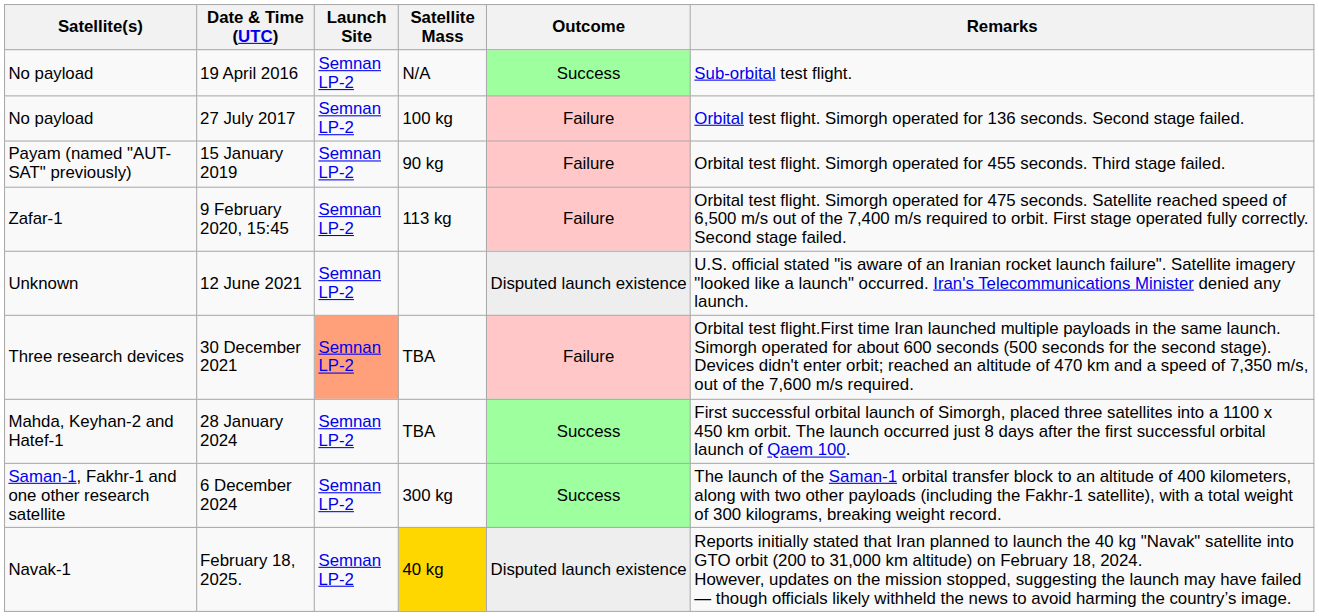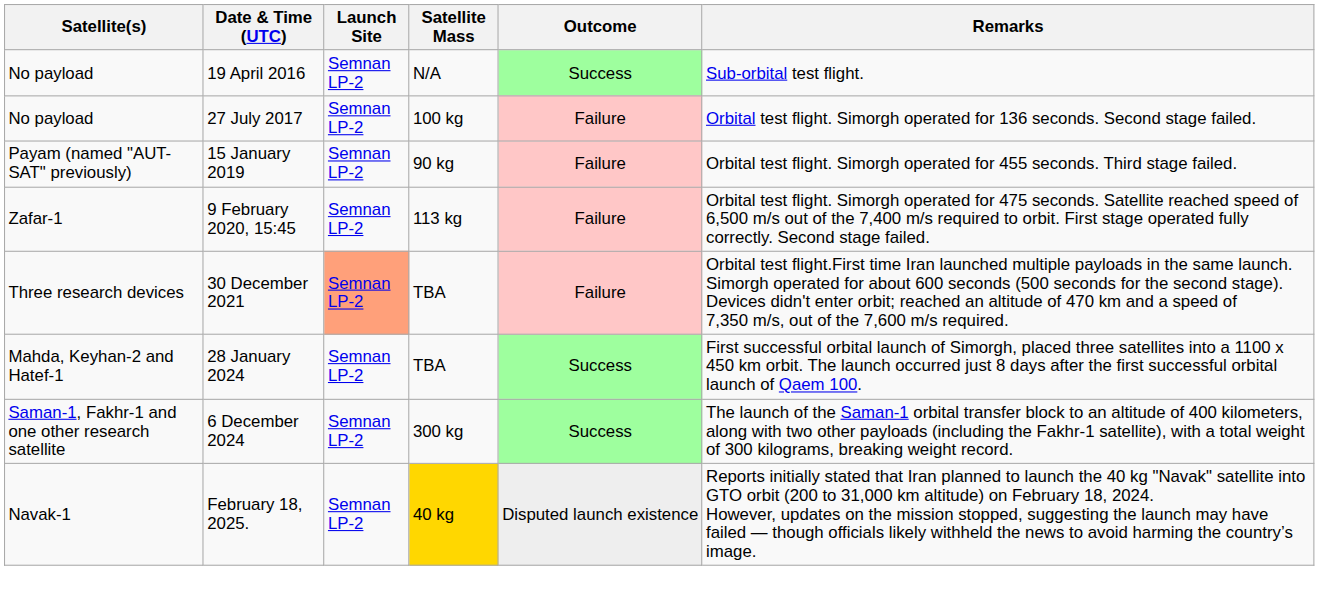- row: Unknown | 12 June 2021 | Semnan LP-2 | Disputed launch existence | U.S. official stated "is aware of an Iranian rocket launch failure". Satellite imagery "looked like a launch" occurred. Iran's Telecommunications Minister denied any launch.
